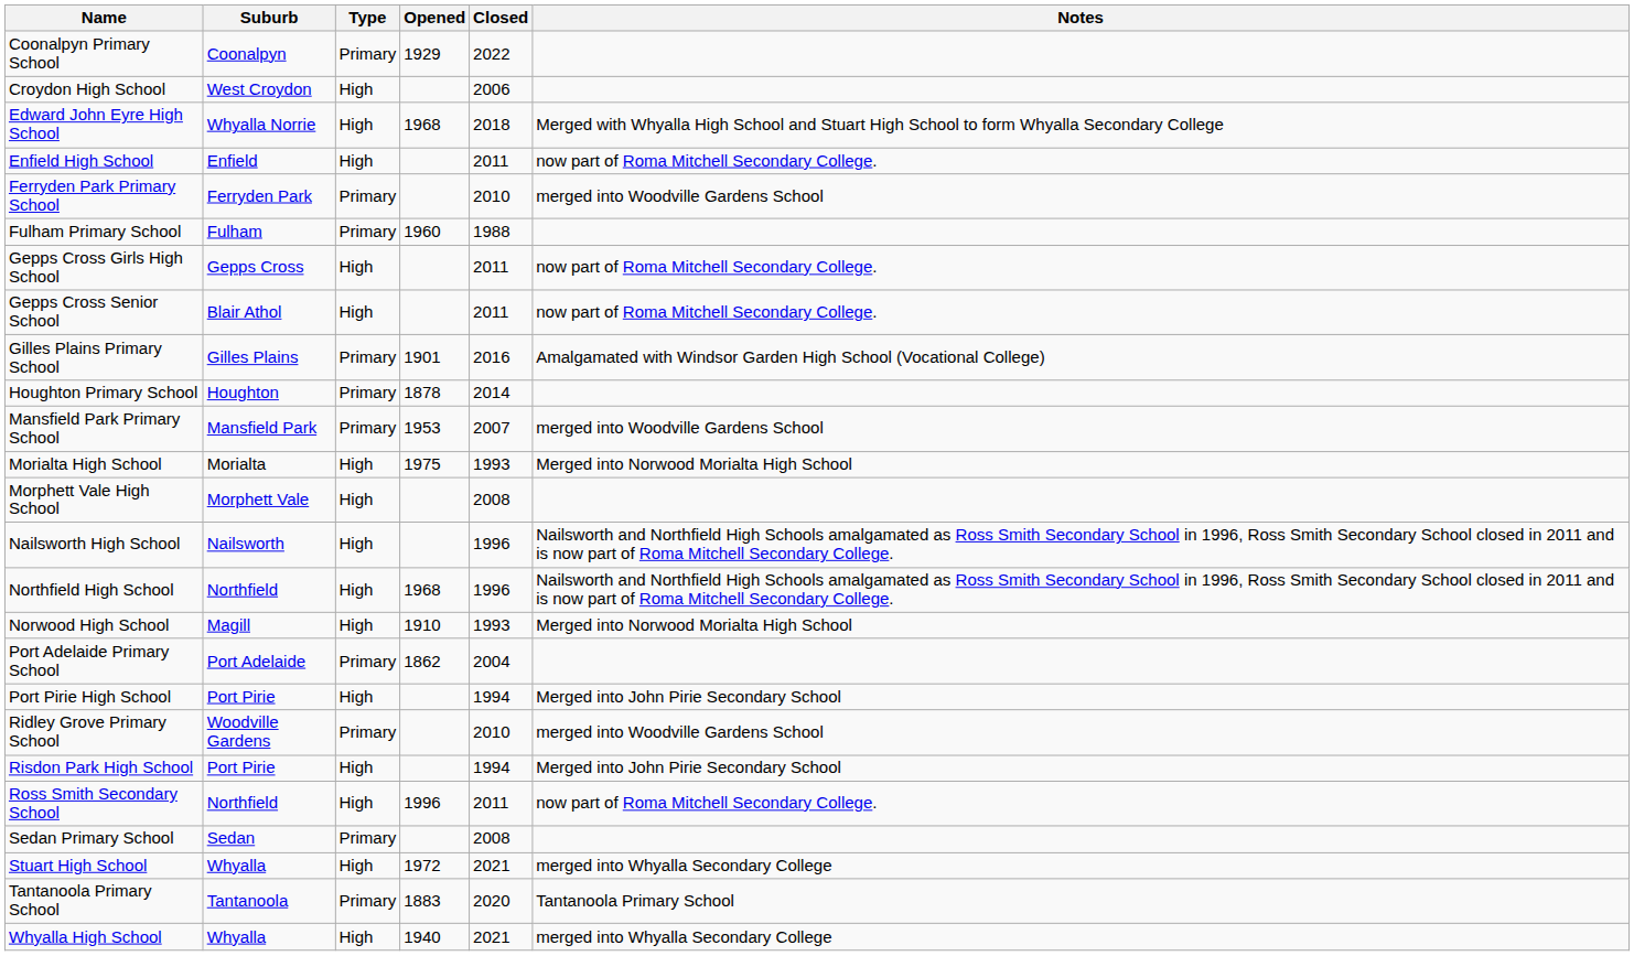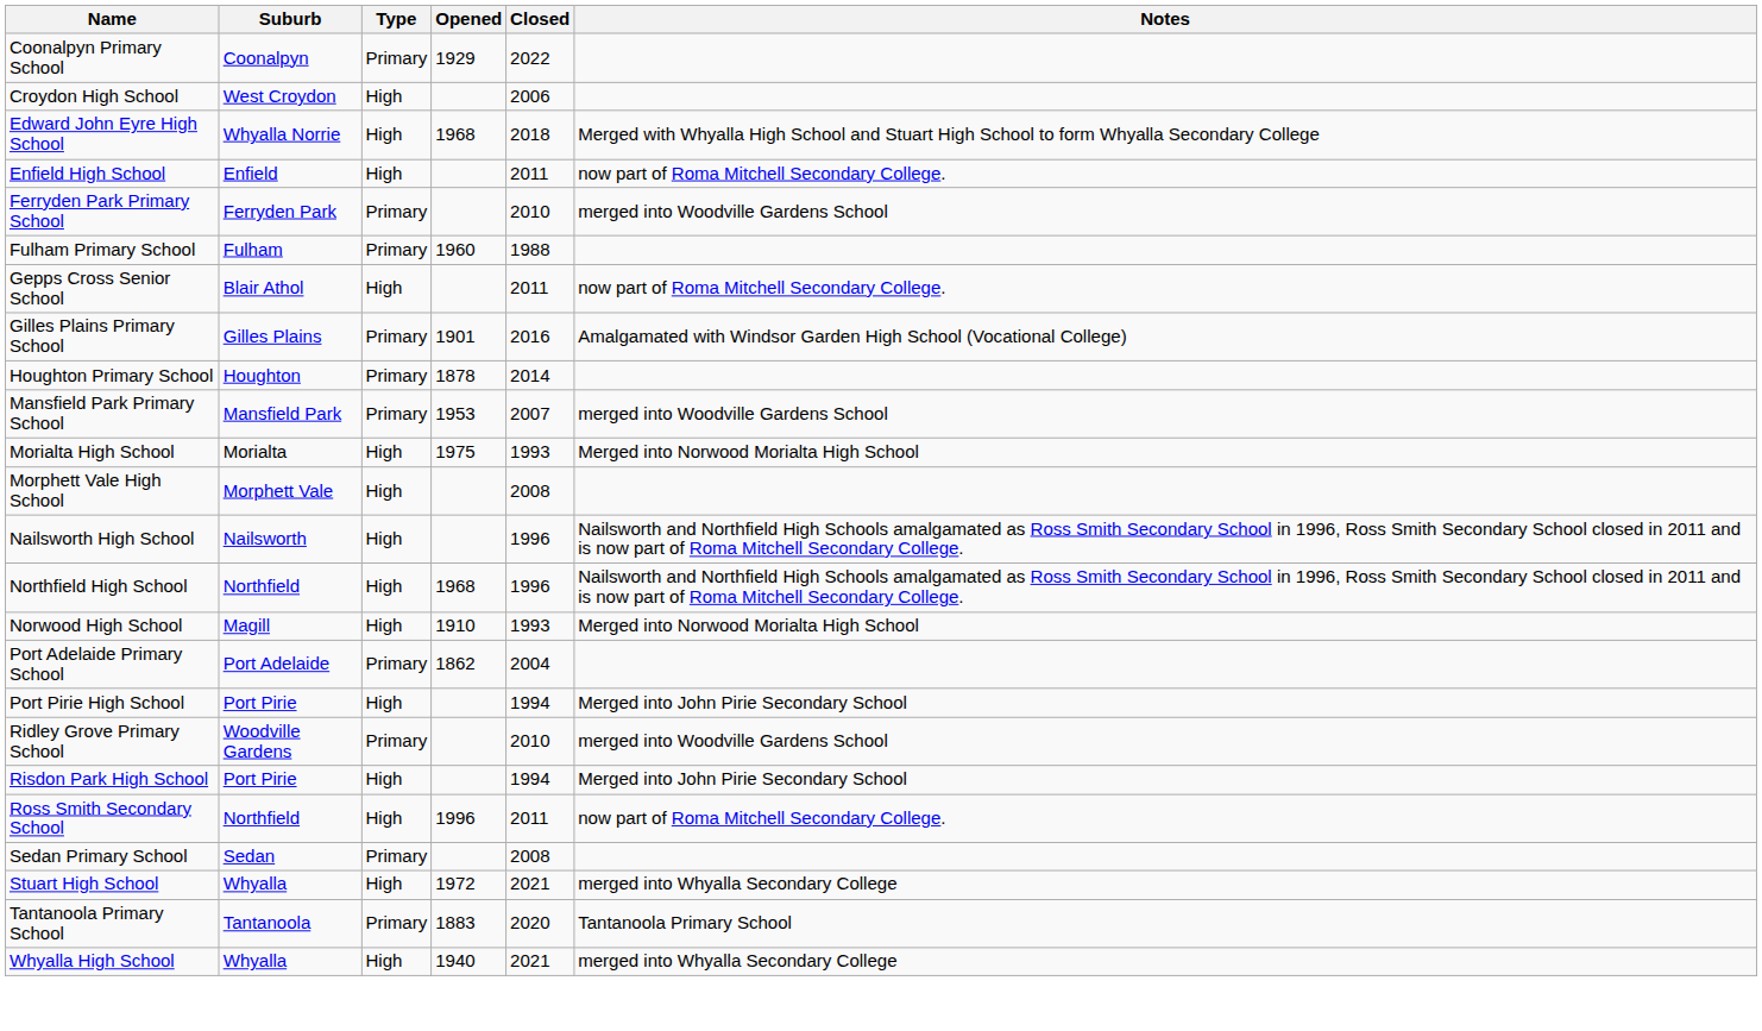- row: Gepps Cross Girls High School | Gepps Cross | High | 2011 | now part of Roma Mitchell Secondary College.
